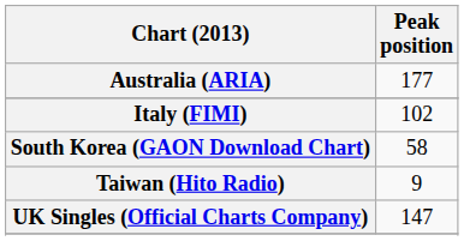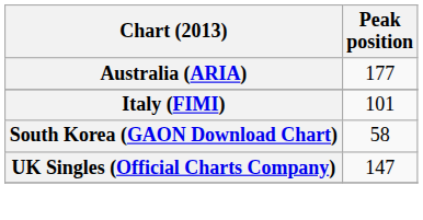Italy (FIMI) | Peak position: 102 -> 101
- row: Taiwan (Hito Radio) | 9
